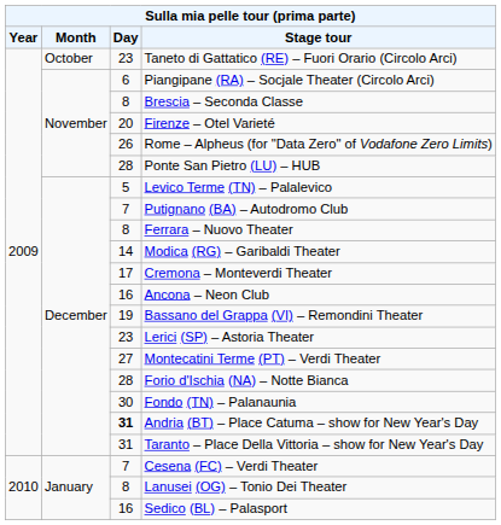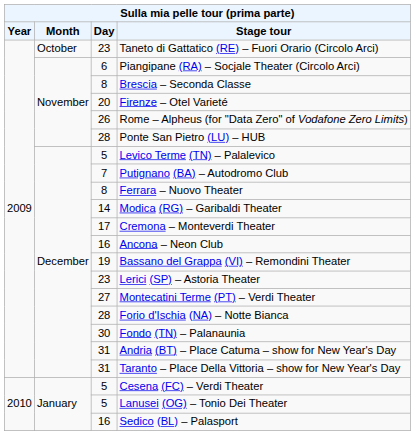Andria (BT) – Place Catuma – show for New Year's Day | Day: bold -> normal
Cesena (FC) – Verdi Theater | Day: 7 -> 5
Lanusei (OG) – Tonio Dei Theater | Day: 8 -> 5
